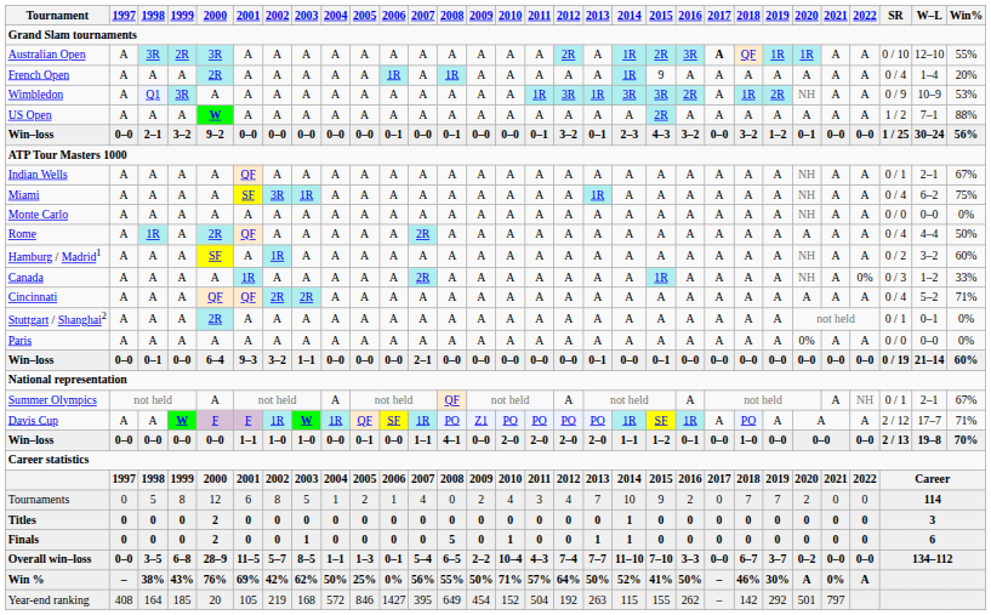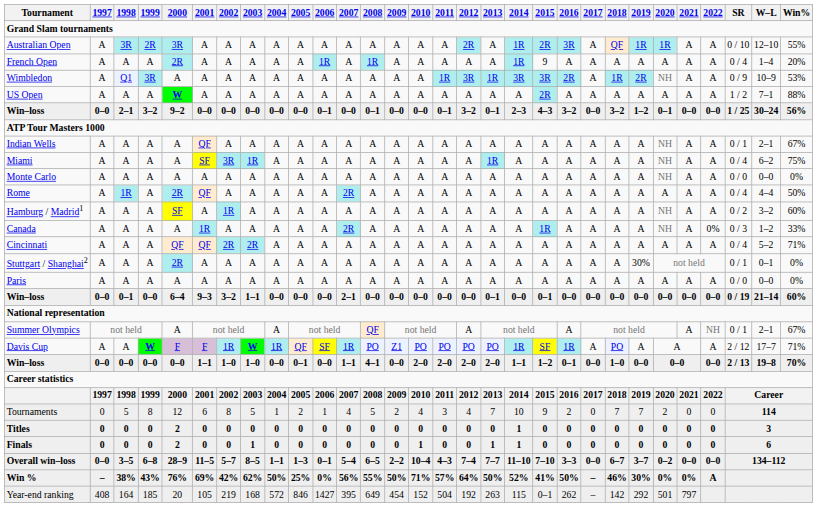Australian Open | 2017: bold -> normal
Stuttgart / Shanghai2 | 2019: A -> 30%
Paris | 2020: 0% -> A
Tournaments | 2008: 0 -> 5
Finals | 2008: 5 -> 0
Win % | 2020: A -> 0%
Year-end ranking | 2015: 155 -> 0–1
